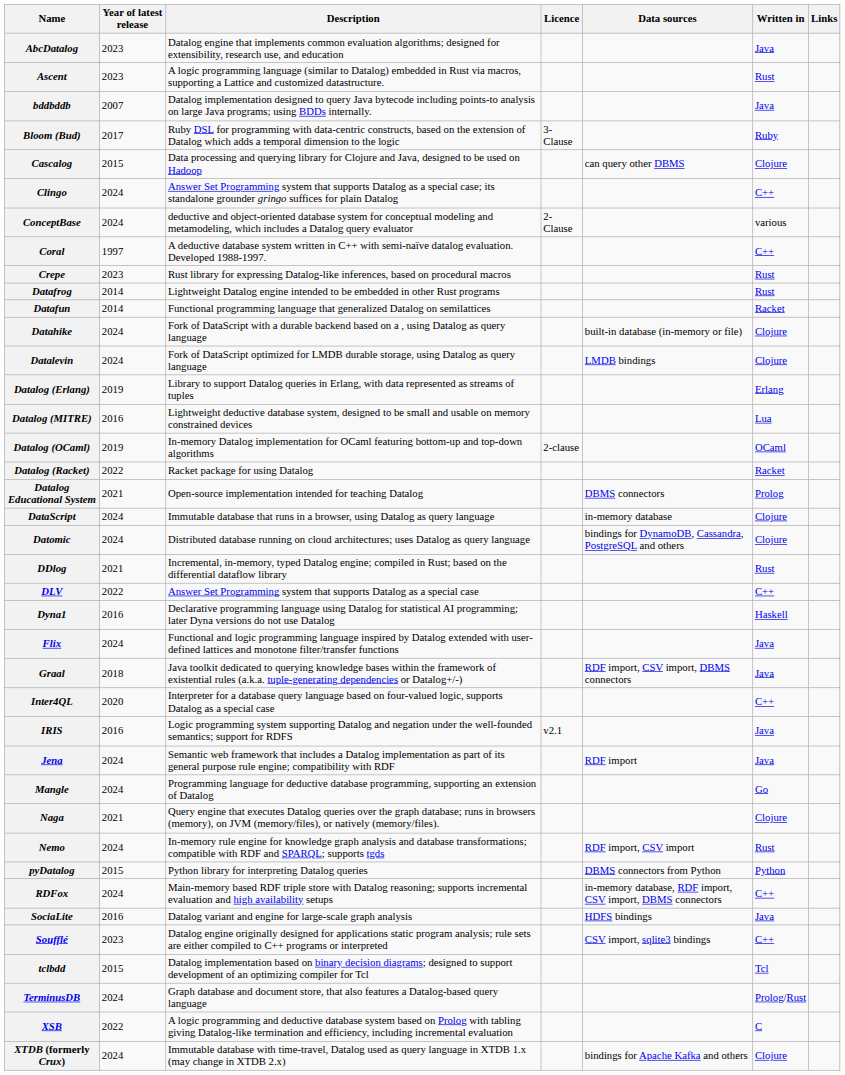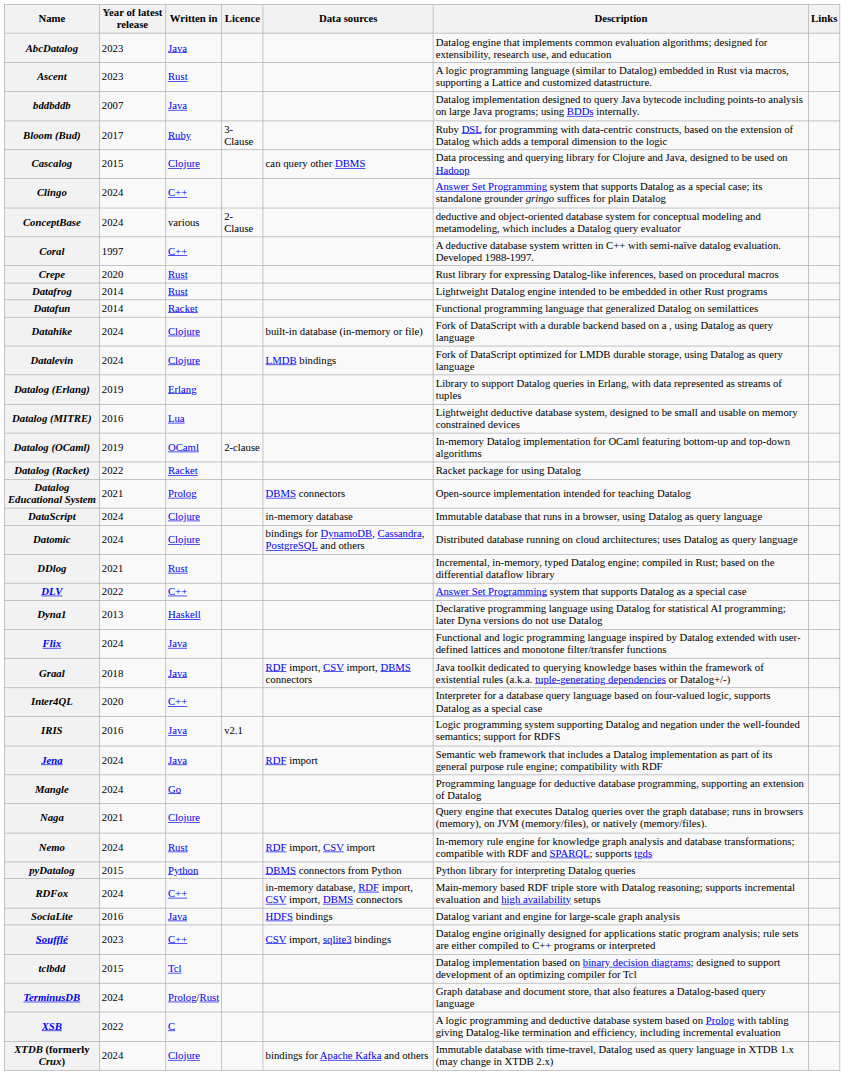columns swapped: Written in <-> Description
Crepe | Year of latest release: 2023 -> 2020
Dyna1 | Year of latest release: 2016 -> 2013
